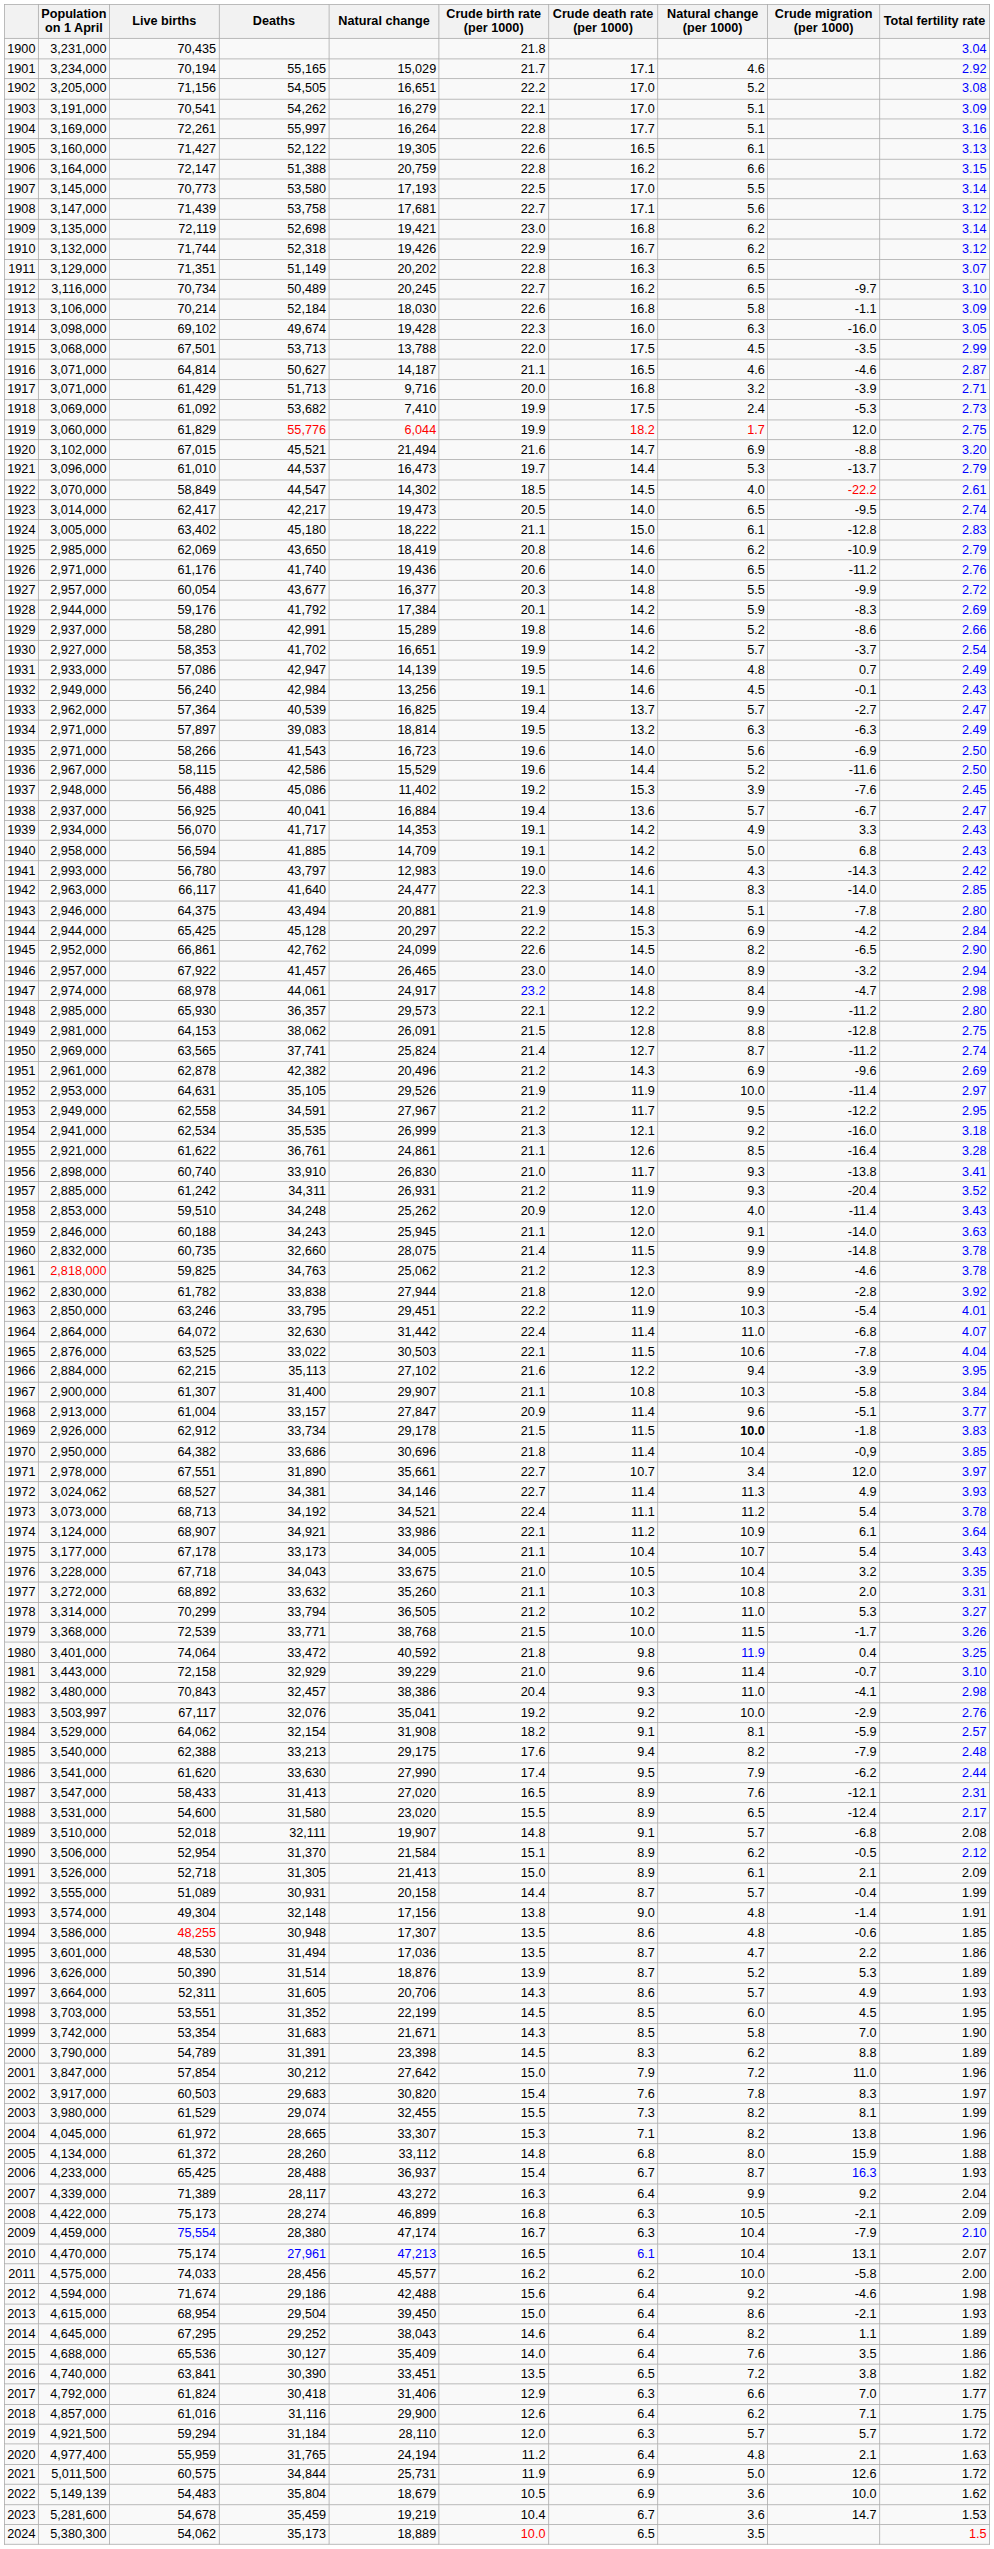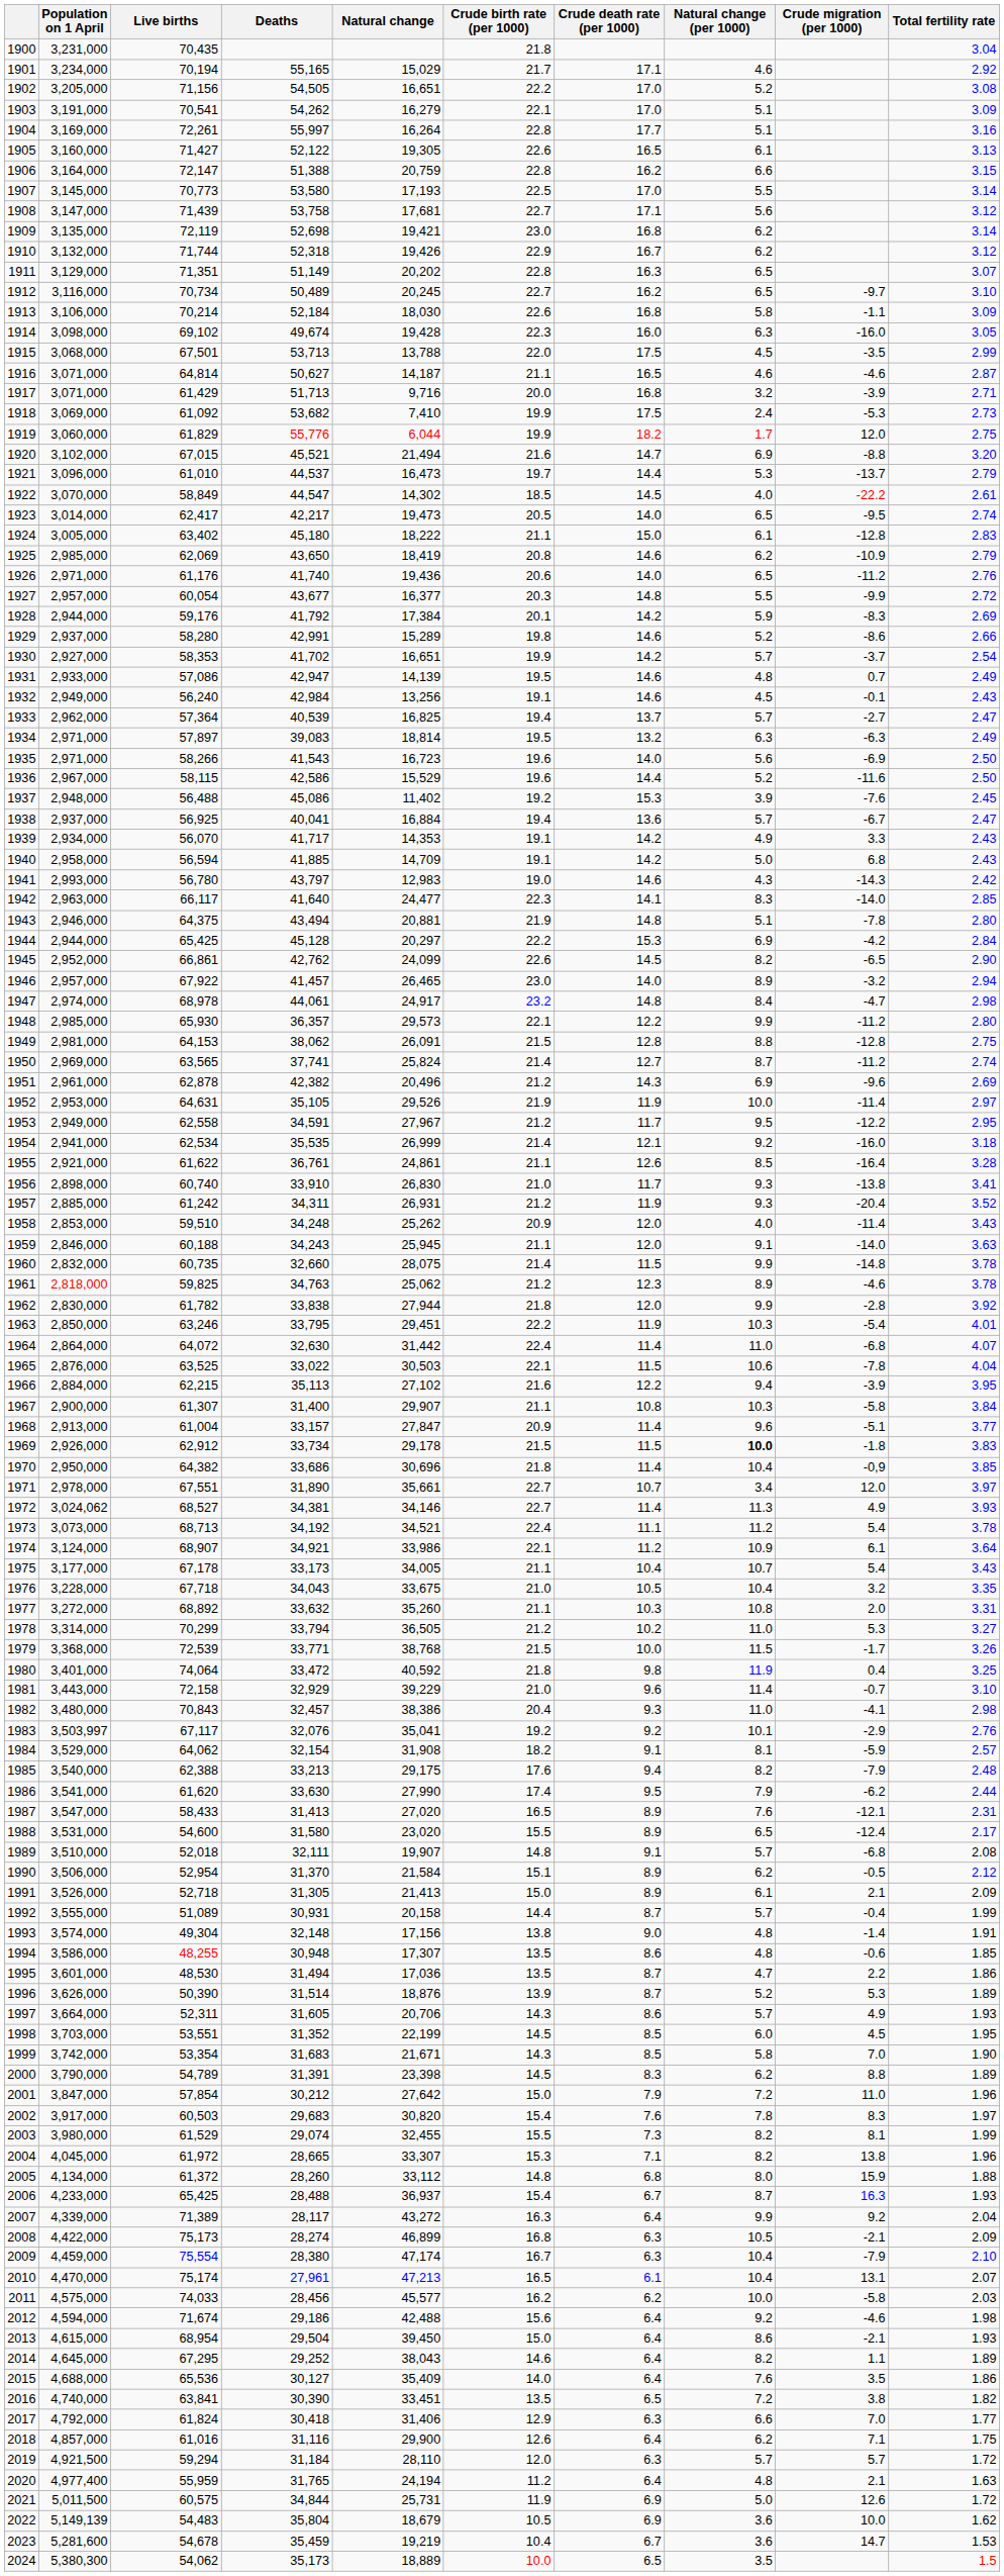1954 | Crude birth rate (per 1000): 21.3 -> 21.4
1983 | Natural change (per 1000): 10.0 -> 10.1
2011 | Total fertility rate: 2.00 -> 2.03
